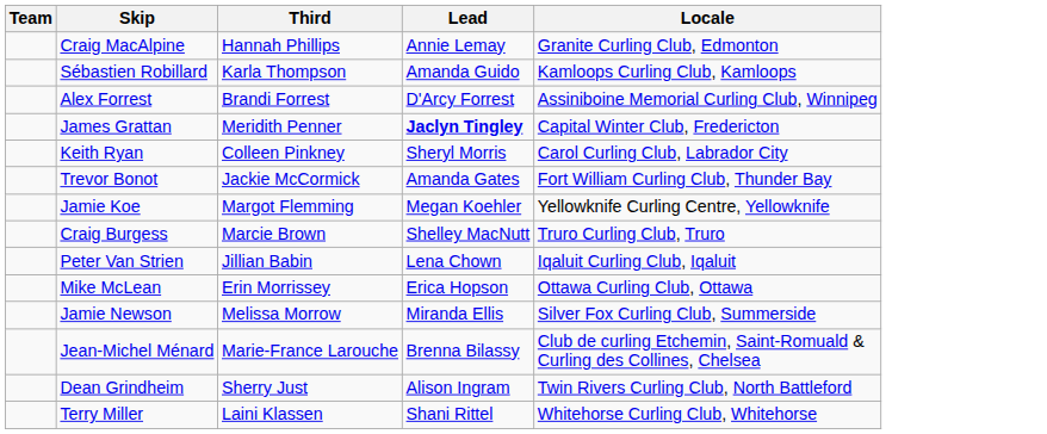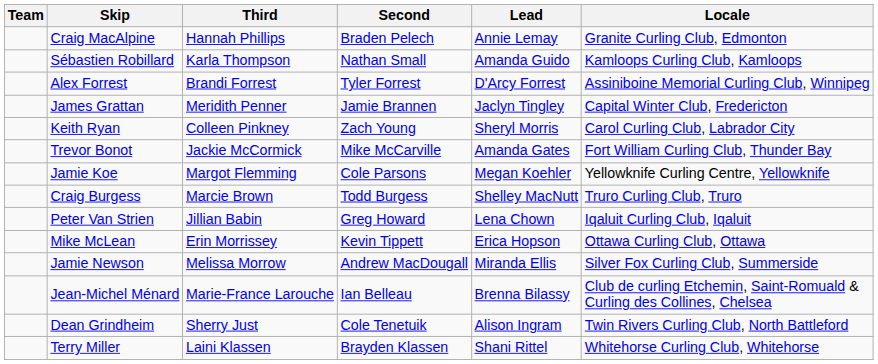+ column: Second | Braden Pelech | Nathan Small | Tyler Forrest | Jamie Brannen | Zach Young | Mike McCarville | Cole Parsons | Todd Burgess | Greg Howard | Kevin Tippett | Andrew MacDougall | Ian Belleau | Cole Tenetuik | Brayden Klassen
James Grattan | Lead: bold -> normal
